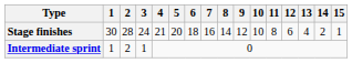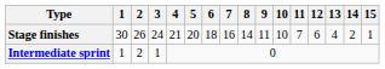Stage finishes | 2: 28 -> 26
Stage finishes | 9: 12 -> 11
Stage finishes | 11: 8 -> 7
